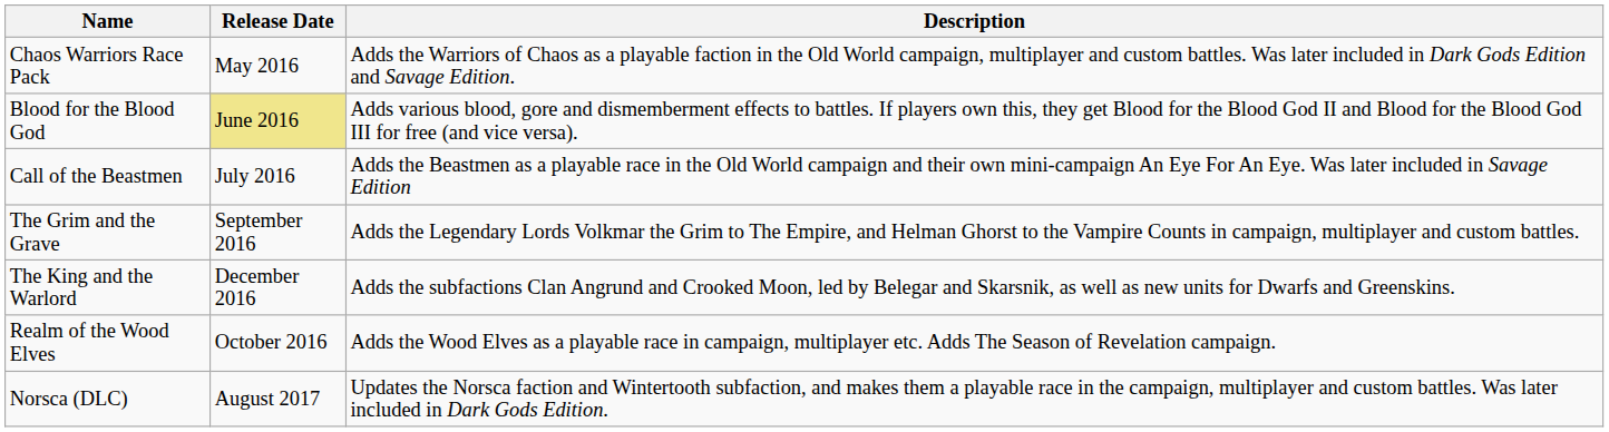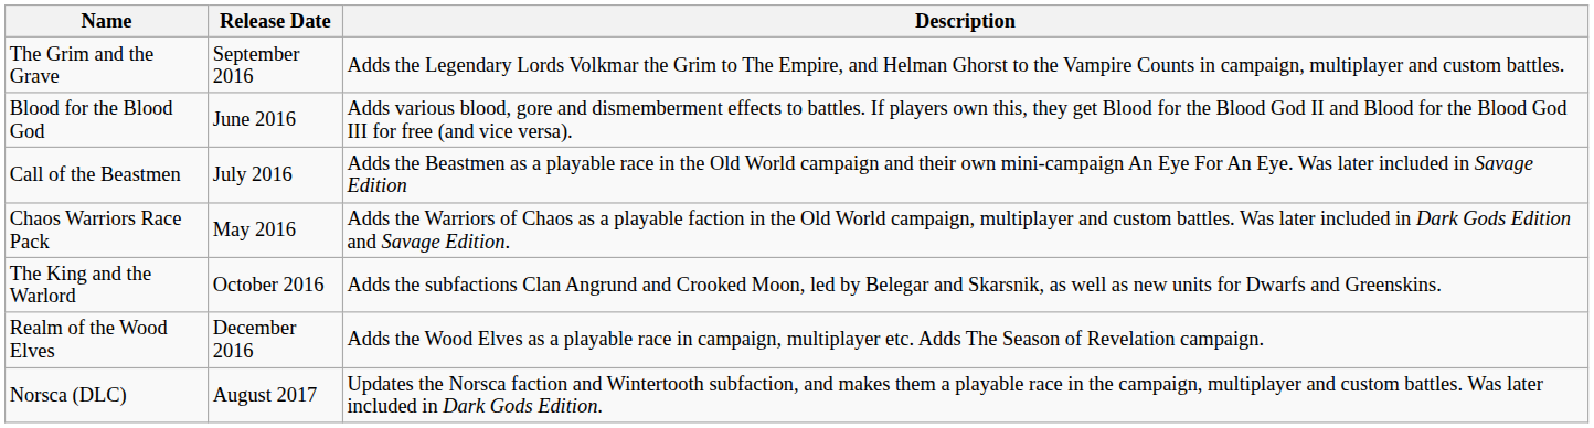rows swapped: Chaos Warriors Race Pack <-> The Grim and the Grave
Blood for the Blood God | Release Date: khaki background -> no background
The King and the Warlord | Release Date: December 2016 -> October 2016
Realm of the Wood Elves | Release Date: October 2016 -> December 2016
